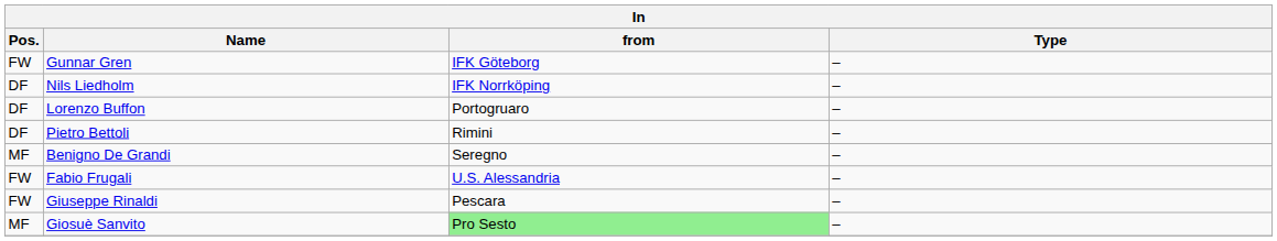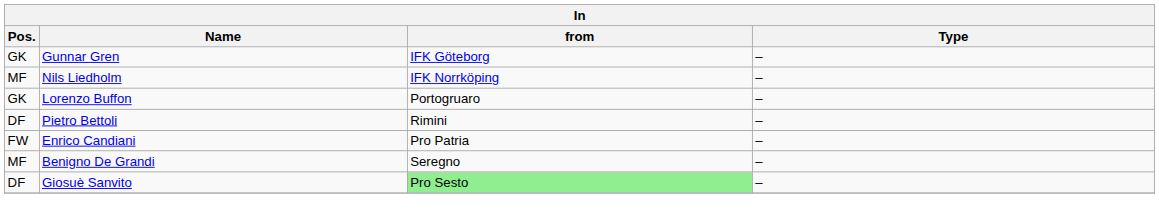Gunnar Gren | Pos.: FW -> GK
Nils Liedholm | Pos.: DF -> MF
Lorenzo Buffon | Pos.: DF -> GK
+ row: FW | Enrico Candiani | Pro Patria | –
- row: FW | Fabio Frugali | U.S. Alessandria | –
- row: FW | Giuseppe Rinaldi | Pescara | –
Giosuè Sanvito | Pos.: MF -> DF
